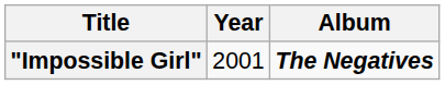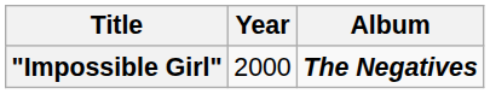"Impossible Girl" | Year: 2001 -> 2000
